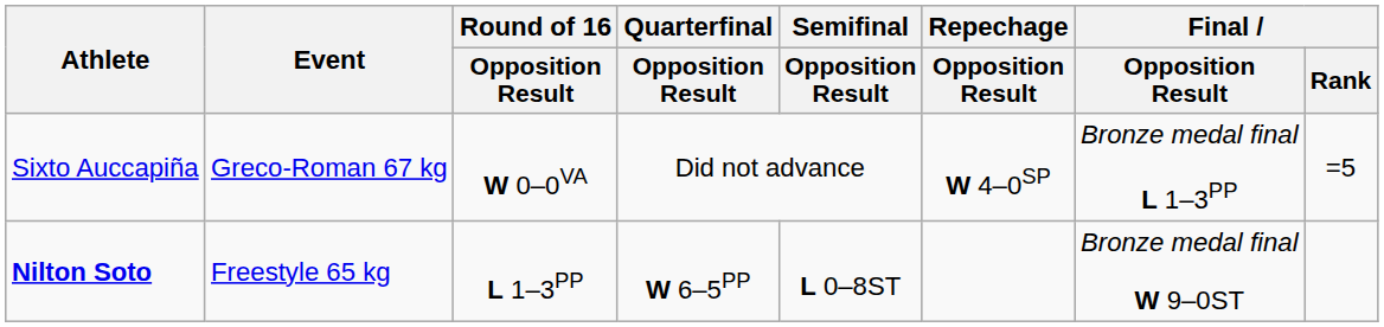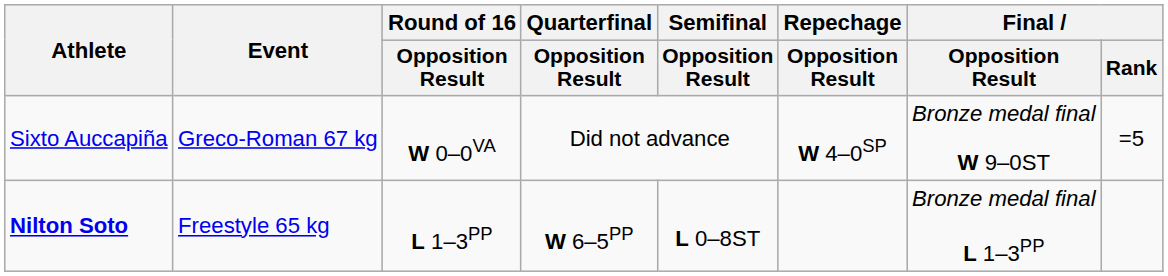Sixto Auccapiña | Final / Opposition Result: Bronze medal final L 1–3PP -> Bronze medal final W 9–0ST
Nilton Soto | Final / Opposition Result: Bronze medal final W 9–0ST -> Bronze medal final L 1–3PP
